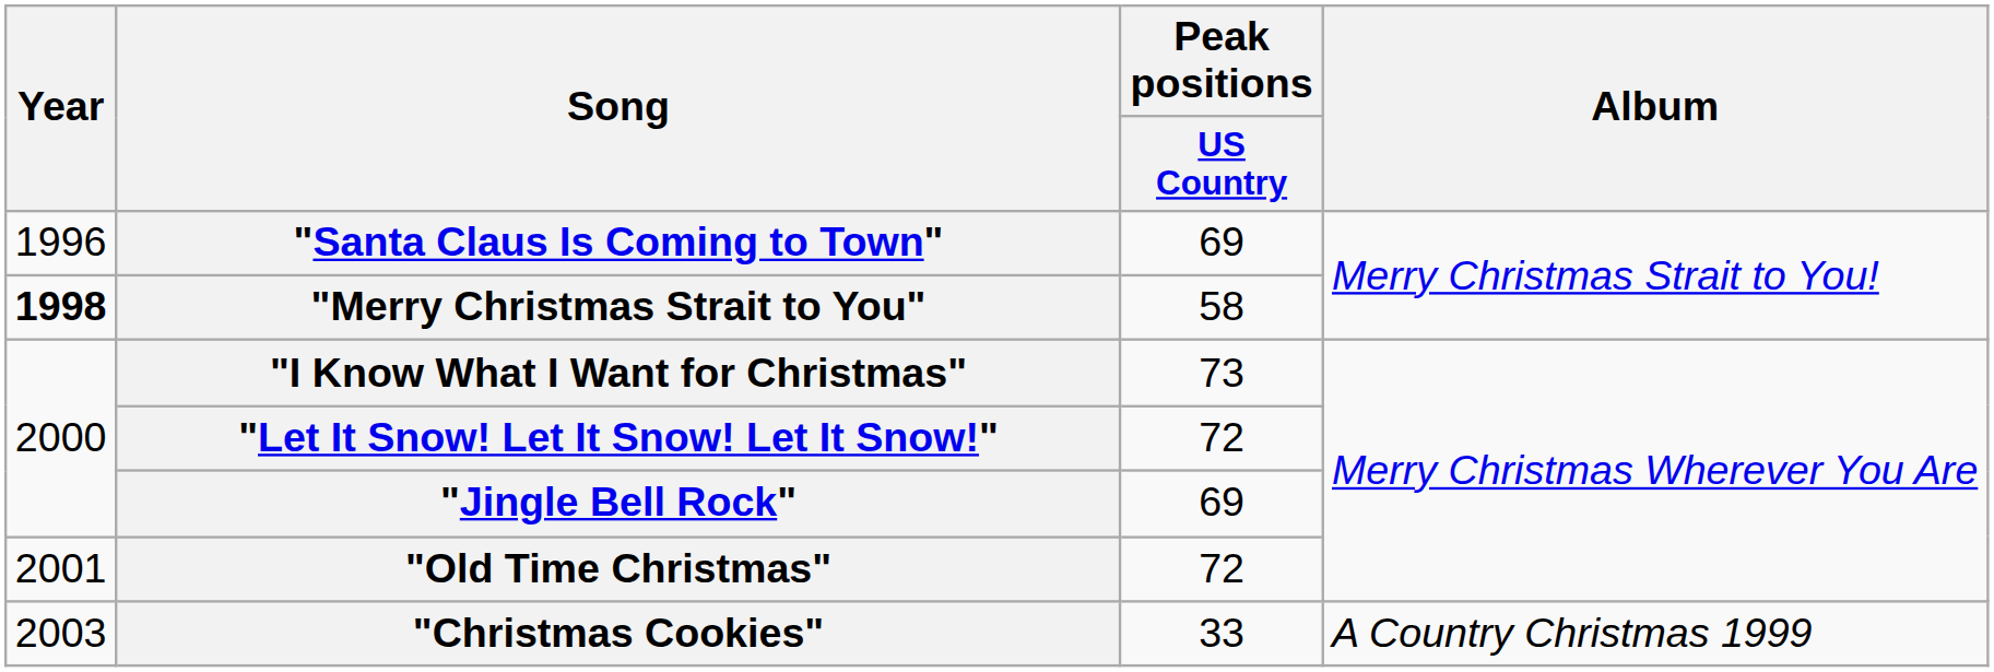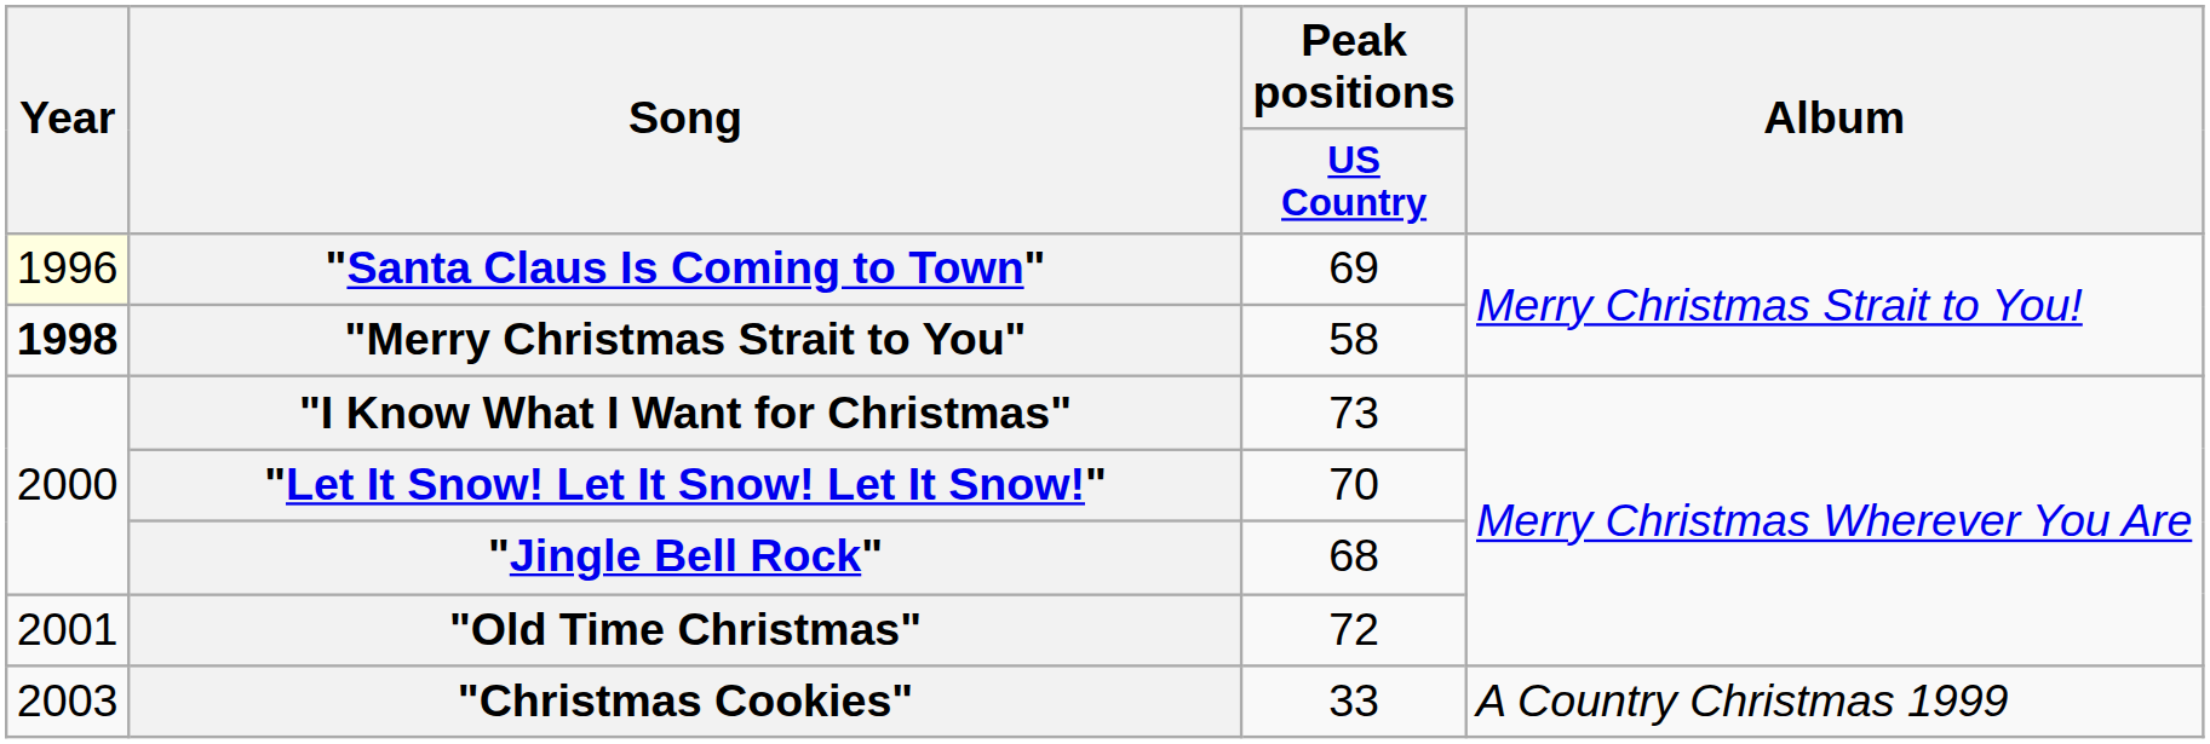"Santa Claus Is Coming to Town" | Year: no background -> lightyellow background
"Let It Snow! Let It Snow! Let It Snow!" | Peak positions / US Country: 72 -> 70
"Jingle Bell Rock" | Peak positions / US Country: 69 -> 68
